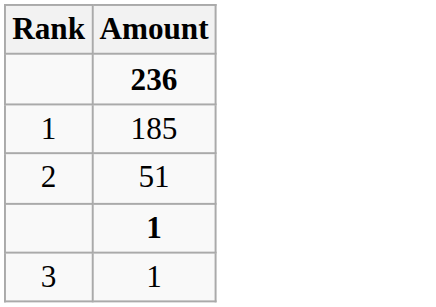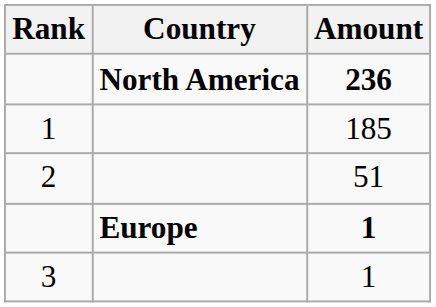+ column: Country | North America | Europe
